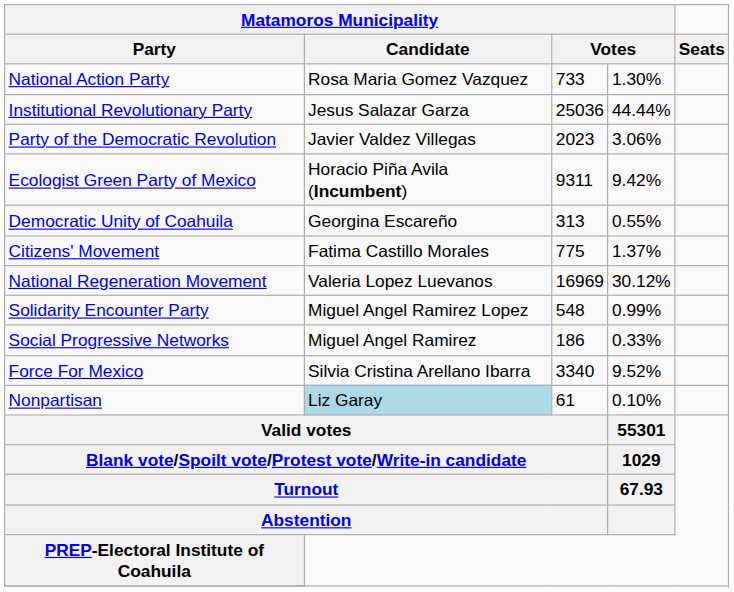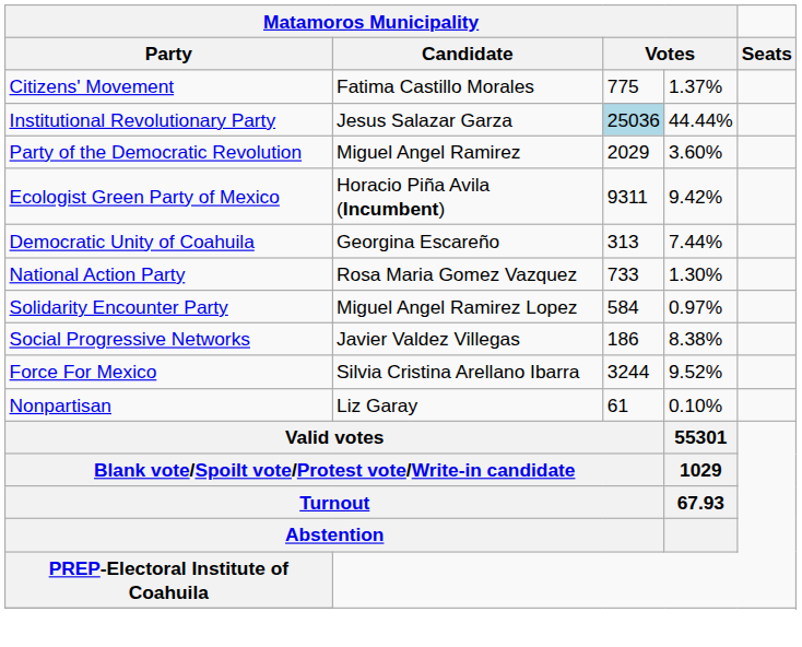rows swapped: National Action Party <-> Citizens' Movement
Institutional Revolutionary Party | column 3: no background -> lightblue background
Party of the Democratic Revolution | Matamoros Municipality / Candidate: Javier Valdez Villegas -> Miguel Angel Ramirez
Party of the Democratic Revolution | column 3: 2023 -> 2029
Party of the Democratic Revolution | column 4: 3.06% -> 3.60%
Democratic Unity of Coahuila | column 4: 0.55% -> 7.44%
- row: National Regeneration Movement | Valeria Lopez Luevanos | 16969 | 30.12%
Solidarity Encounter Party | column 3: 548 -> 584
Solidarity Encounter Party | column 4: 0.99% -> 0.97%
Social Progressive Networks | Matamoros Municipality / Candidate: Miguel Angel Ramirez -> Javier Valdez Villegas
Social Progressive Networks | column 4: 0.33% -> 8.38%
Force For Mexico | column 3: 3340 -> 3244
Nonpartisan | Matamoros Municipality / Candidate: lightblue background -> no background
